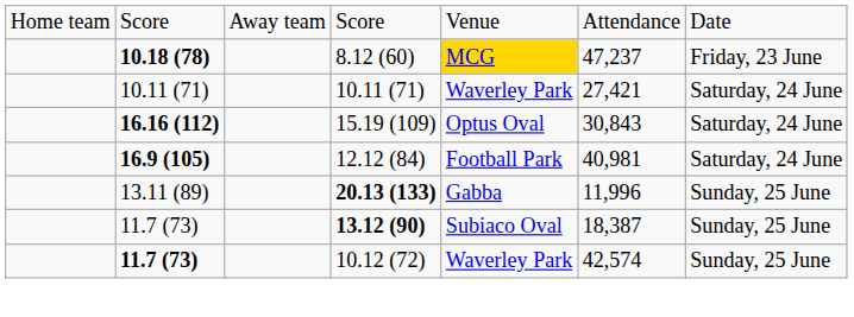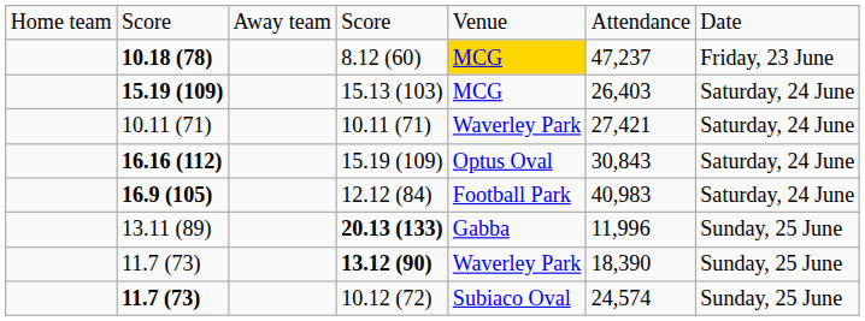+ row: 15.19 (109) | 15.13 (103) | MCG | 26,403 | Saturday, 24 June
12.12 (84) | column 6: 40,981 -> 40,983
13.12 (90) | column 5: Subiaco Oval -> Waverley Park
13.12 (90) | column 6: 18,387 -> 18,390
10.12 (72) | column 5: Waverley Park -> Subiaco Oval
10.12 (72) | column 6: 42,574 -> 24,574
